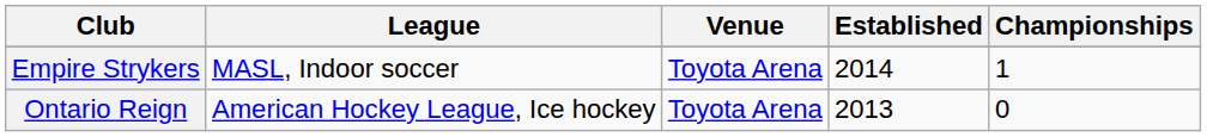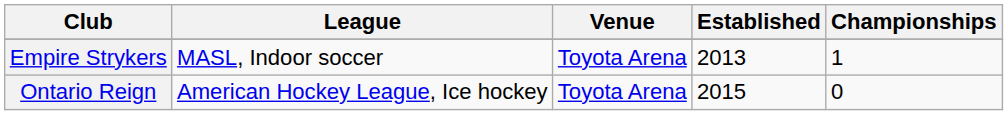Empire Strykers | Established: 2014 -> 2013
Ontario Reign | Established: 2013 -> 2015
